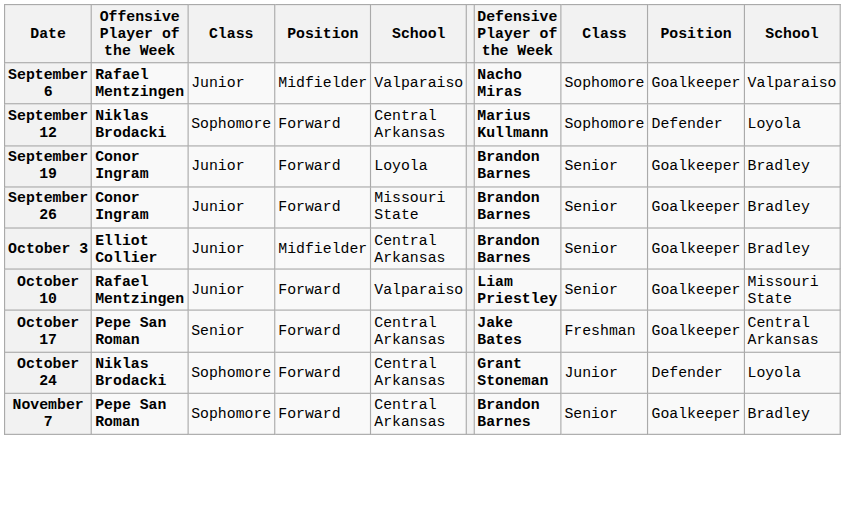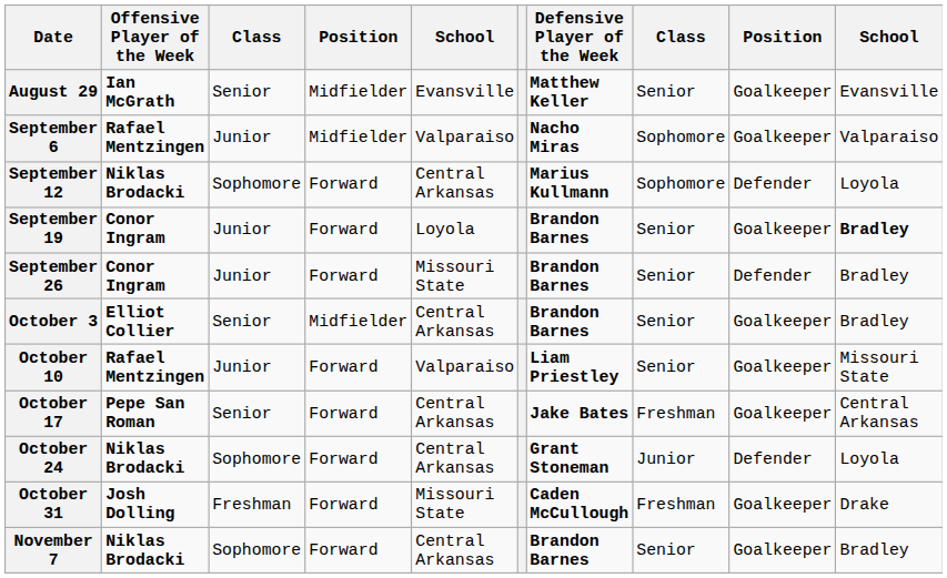+ row: August 29 | Ian McGrath | Senior | Midfielder | Evansville | Matthew Keller | Senior | Goalkeeper | Evansville
September 19 | column 10: normal -> bold
September 26 | column 9: Goalkeeper -> Defender
October 3 | column 3: Junior -> Senior
+ row: October 31 | Josh Dolling | Freshman | Forward | Missouri State | Caden McCullough | Freshman | Goalkeeper | Drake
November 7 | Offensive Player of the Week: Pepe San Roman -> Niklas Brodacki
